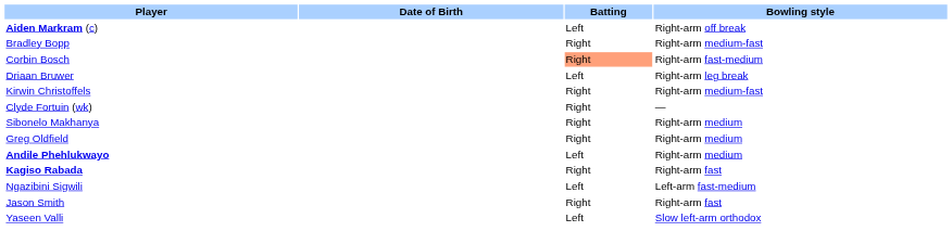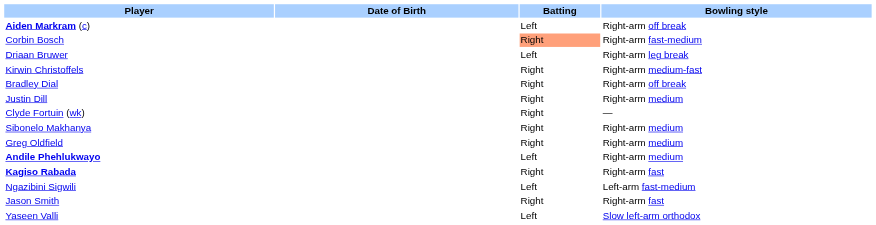- row: Bradley Bopp | Right | Right-arm medium-fast
+ row: Bradley Dial | Right | Right-arm off break
+ row: Justin Dill | Right | Right-arm medium
